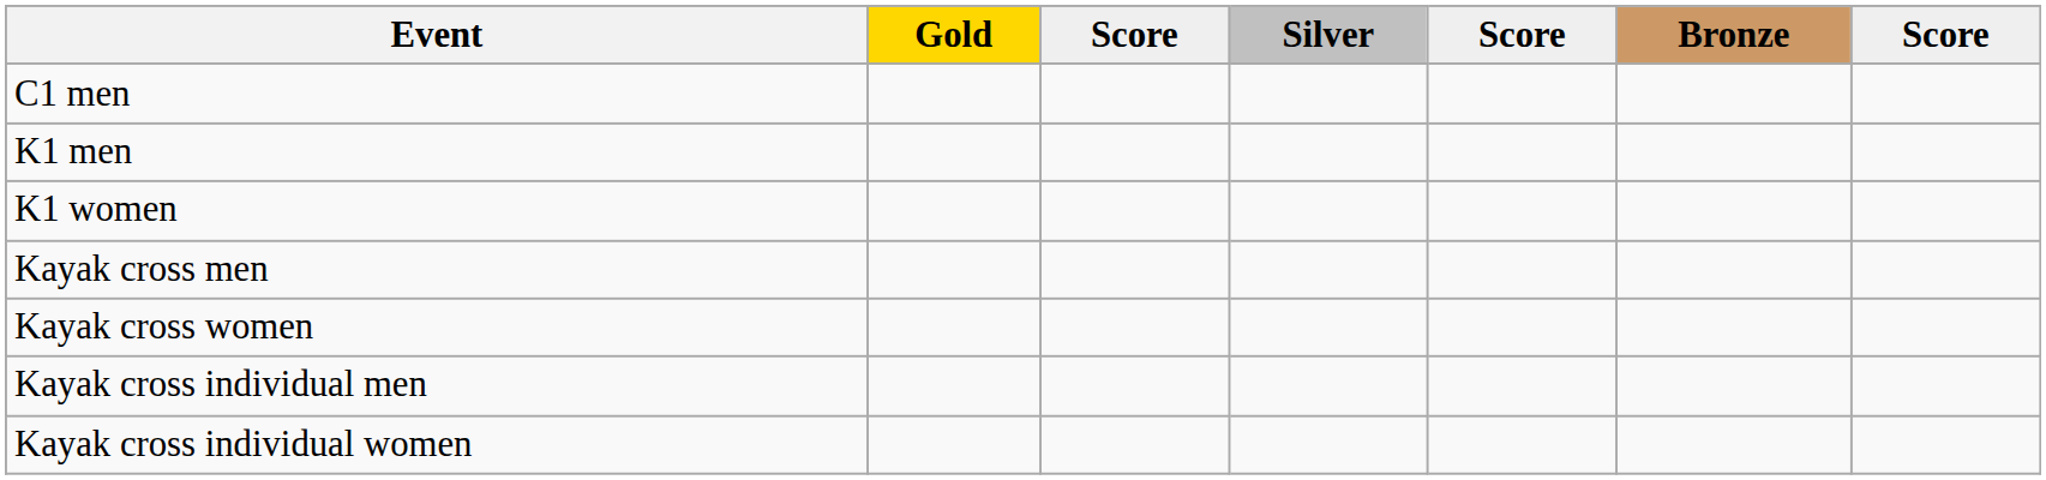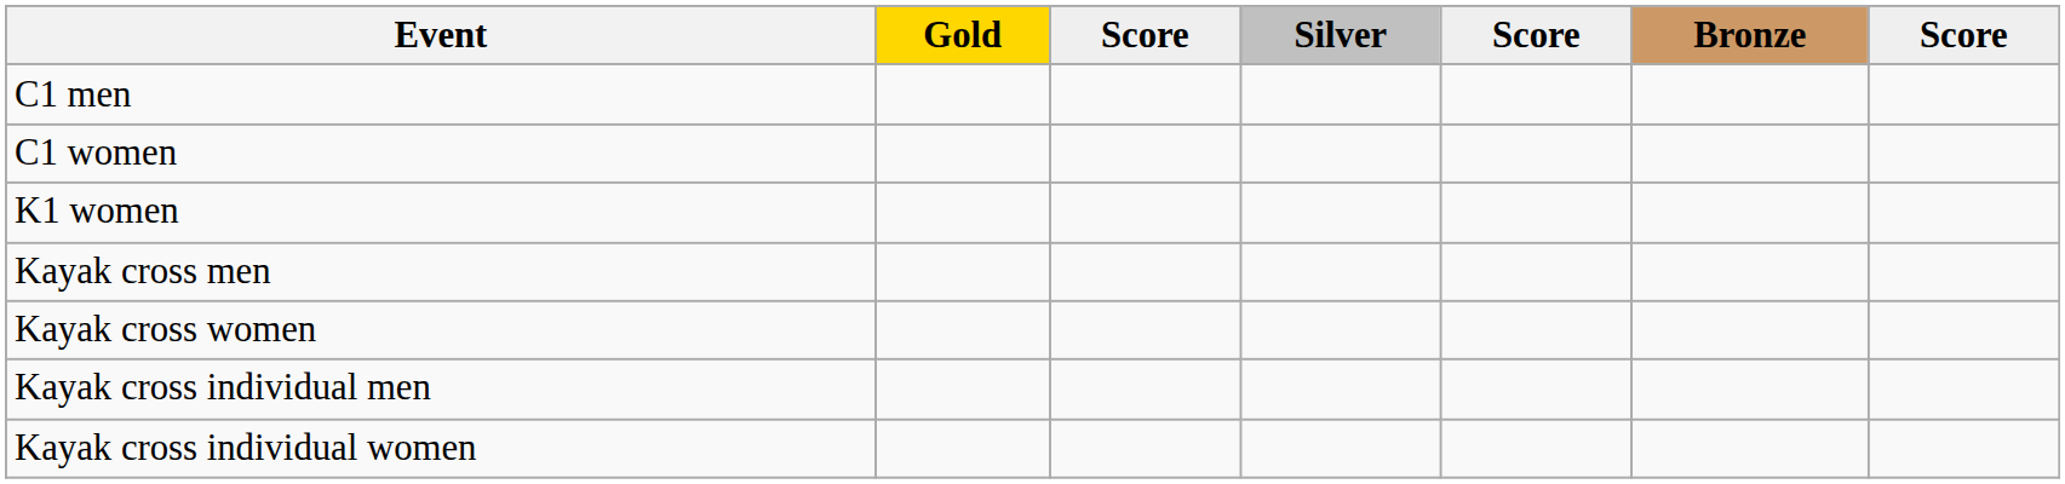+ row: C1 women
- row: K1 men
